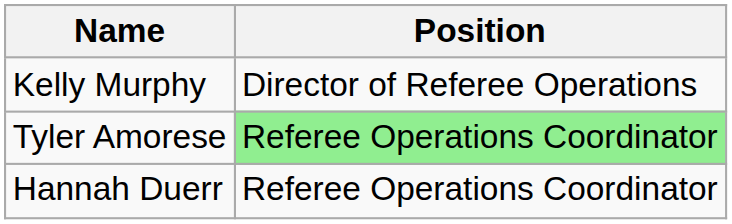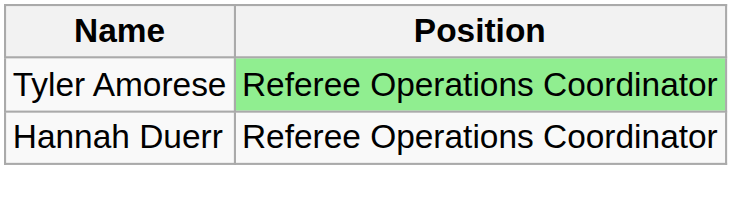- row: Kelly Murphy | Director of Referee Operations
